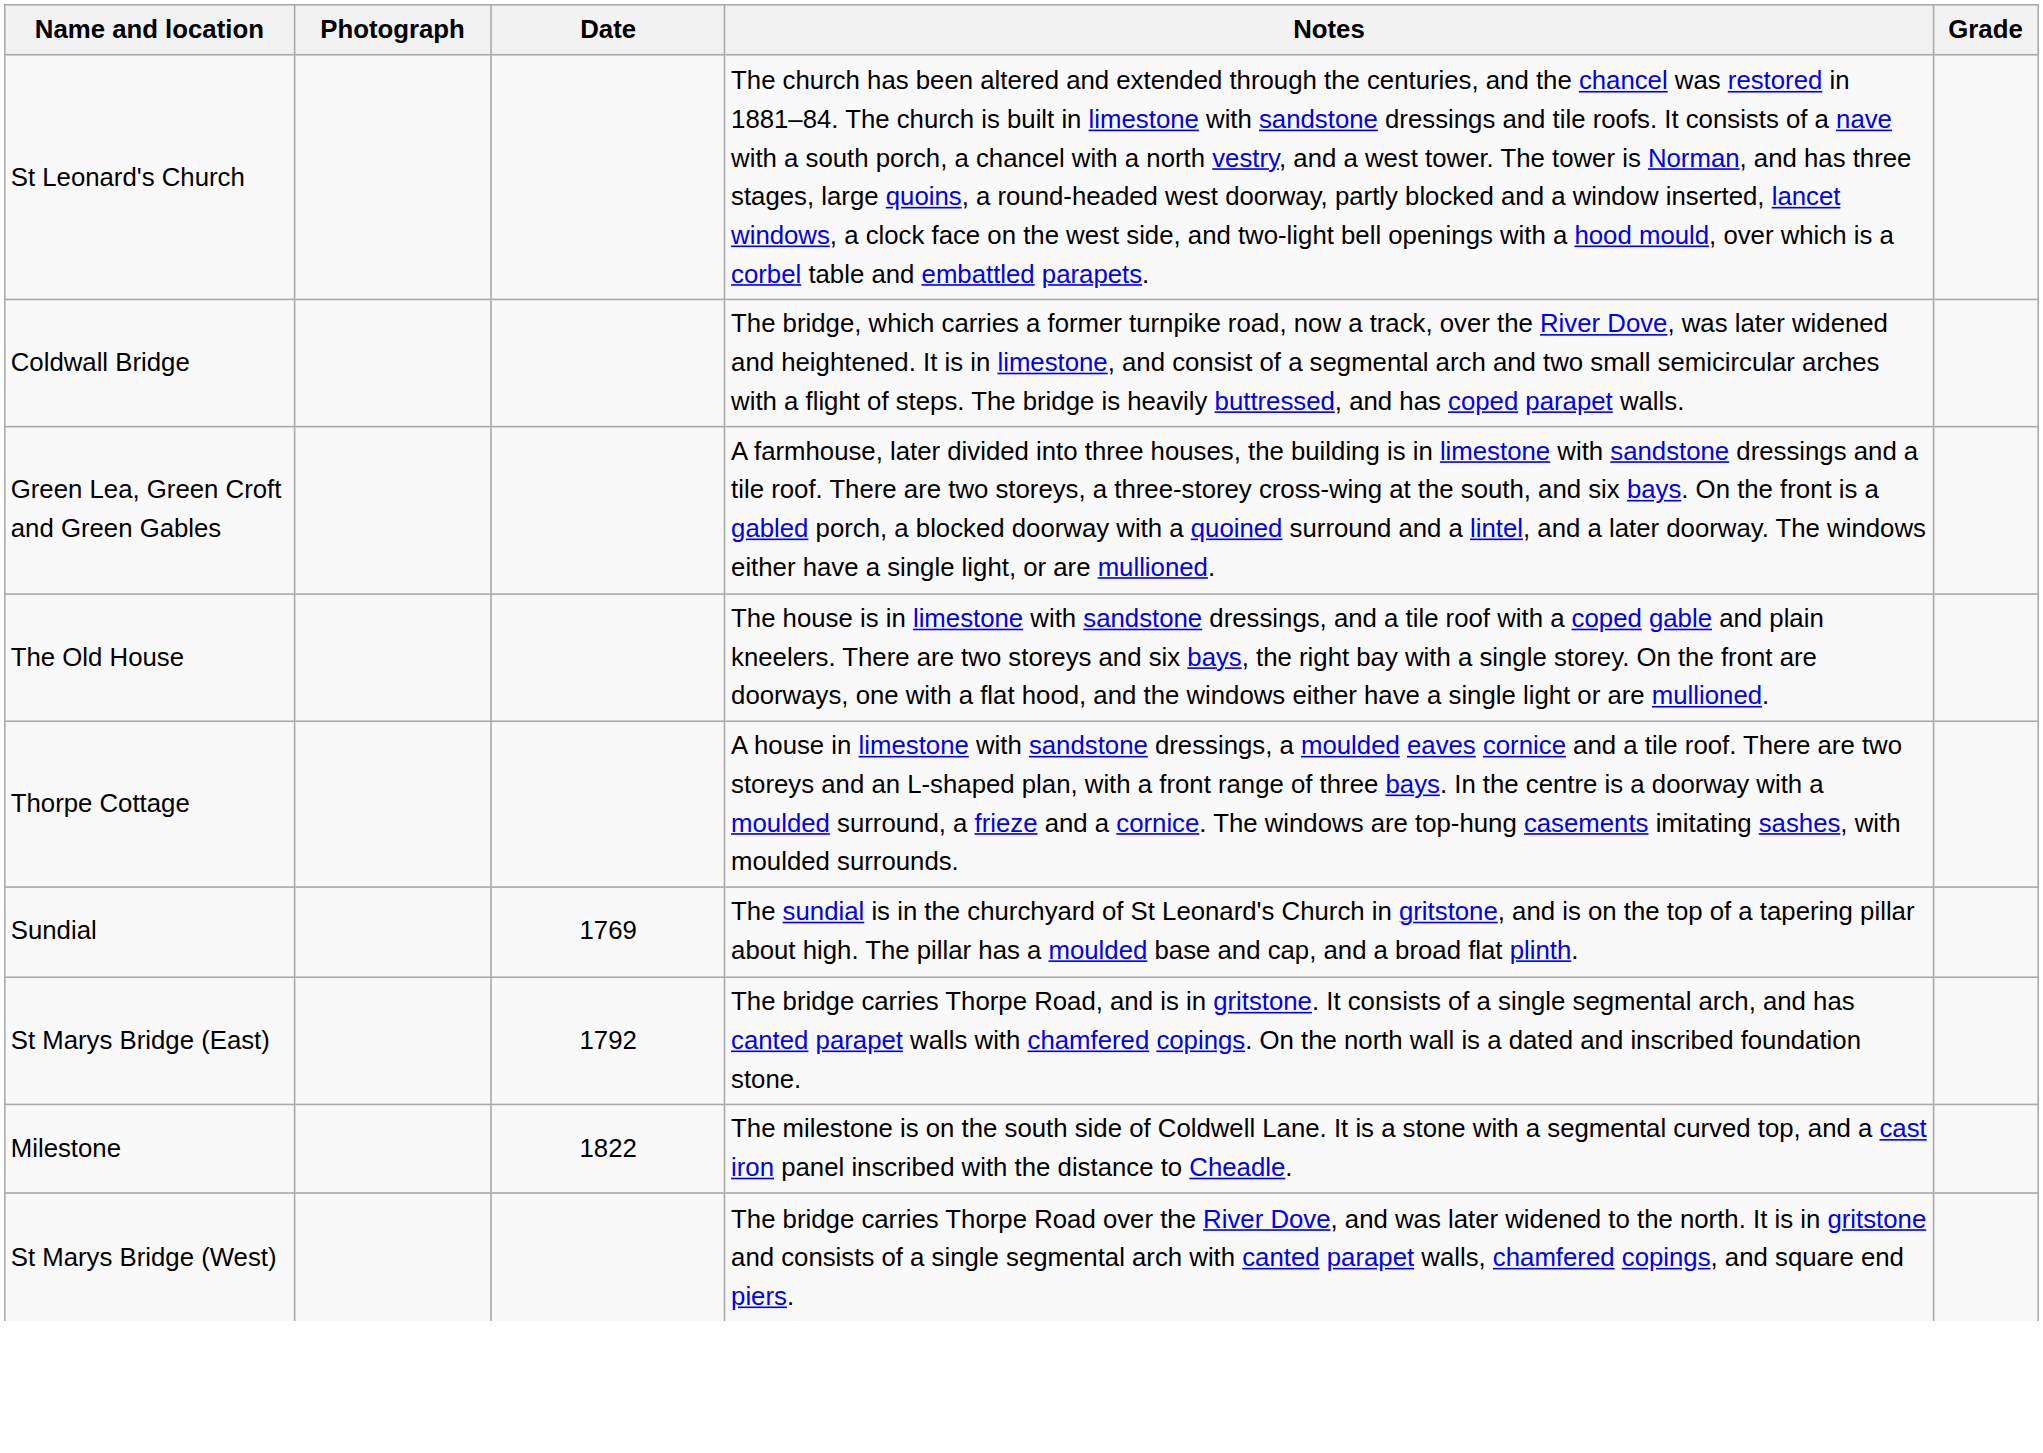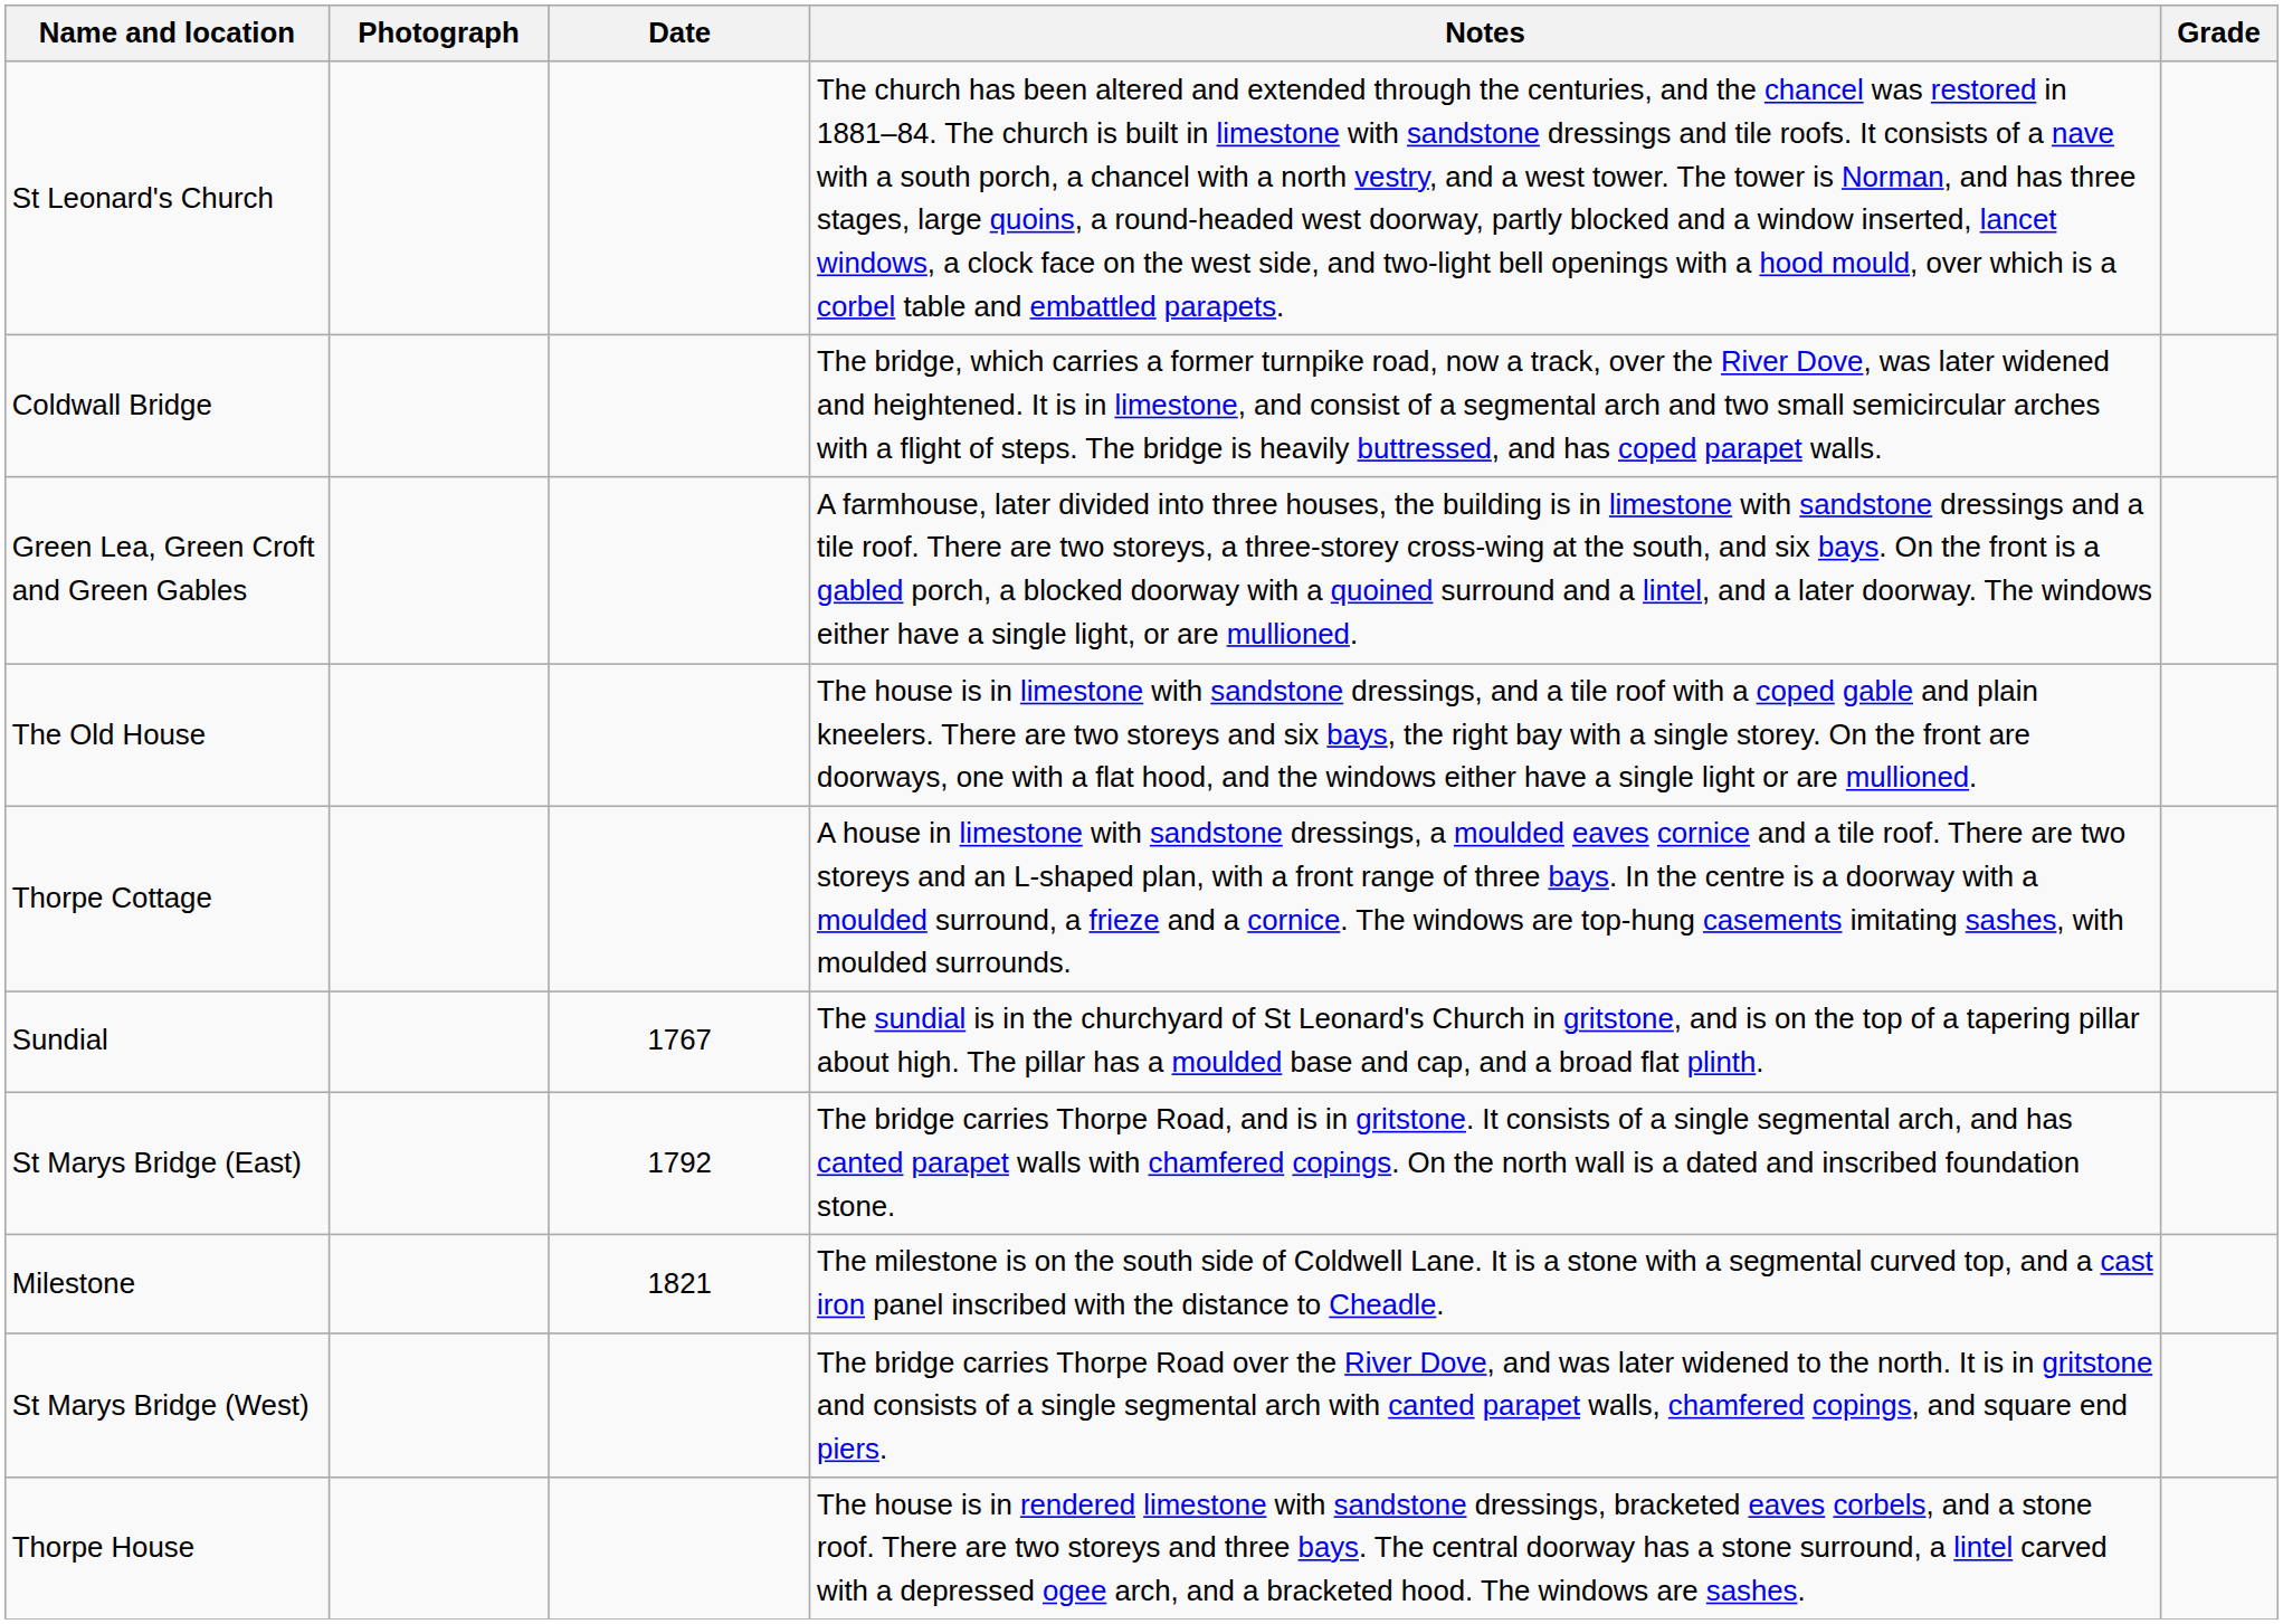Sundial | Date: 1769 -> 1767
Milestone | Date: 1822 -> 1821
+ row: Thorpe House | The house is in rendered limestone with sandstone dressings, bracketed eaves corbels, and a stone roof. There are two storeys and three bays. The central doorway has a stone surround, a lintel carved with a depressed ogee arch, and a bracketed hood. The windows are sashes.
